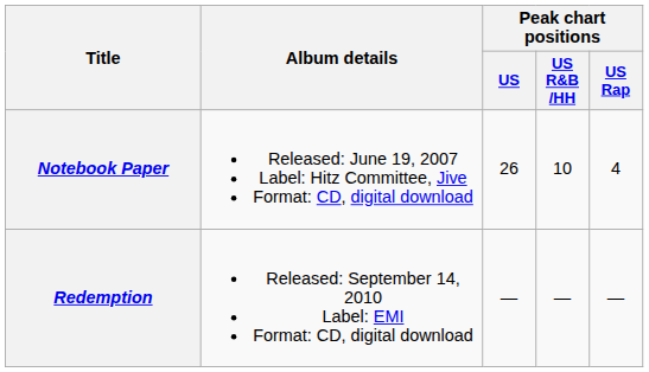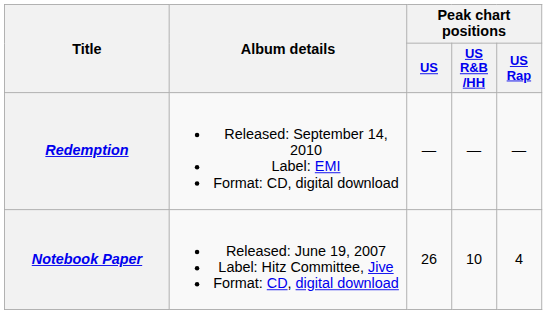rows swapped: Notebook Paper <-> Redemption
